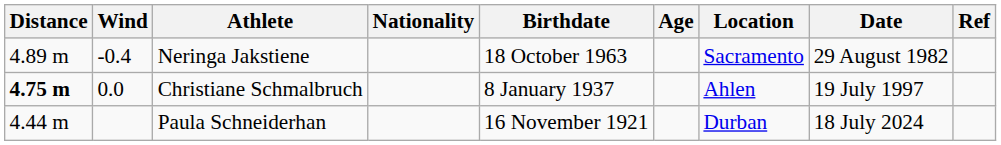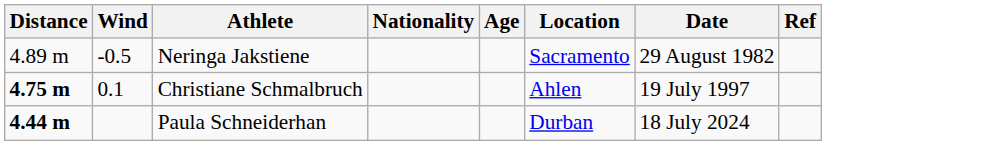- column: Birthdate | 18 October 1963 | 8 January 1937 | 16 November 1921
Neringa Jakstiene | Wind: -0.4 -> -0.5
Christiane Schmalbruch | Wind: 0.0 -> 0.1
Paula Schneiderhan | Distance: normal -> bold
